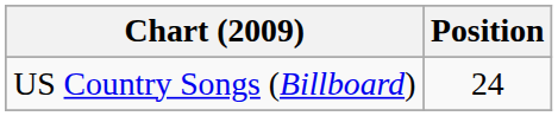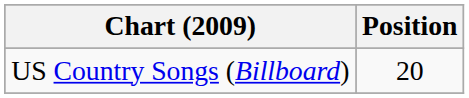US Country Songs (Billboard) | Position: 24 -> 20
